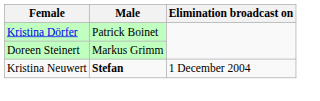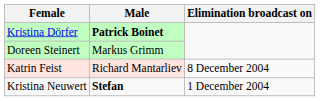Kristina Dörfer | Male: normal -> bold
+ row: Katrin Feist | Richard Mantarliev | 8 December 2004
